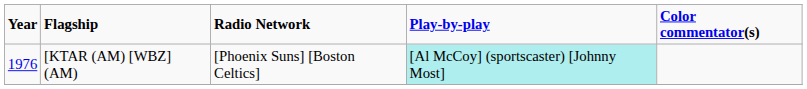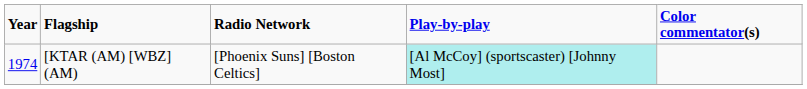[KTAR (AM) [WBZ] (AM) | Year: 1976 -> 1974
